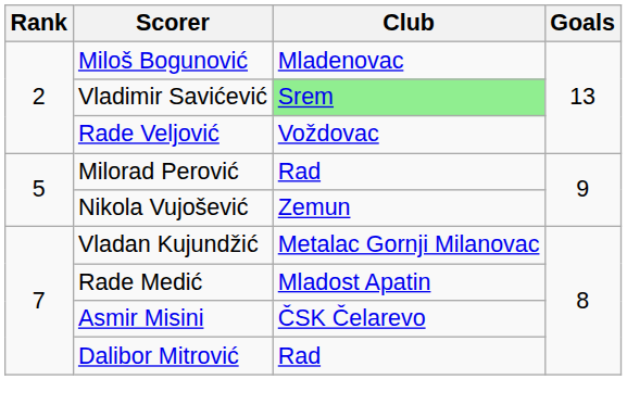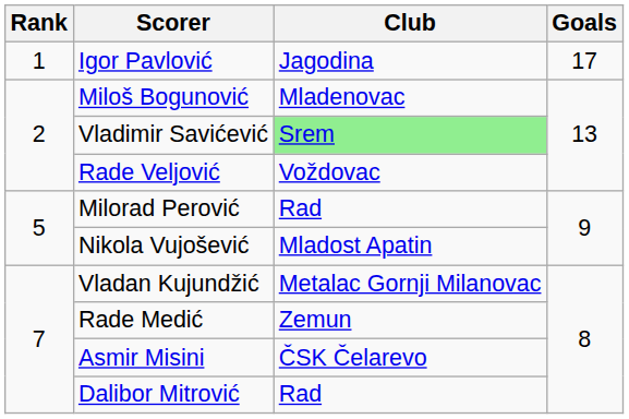+ row: 1 | Igor Pavlović | Jagodina | 17
Nikola Vujošević | Club: Zemun -> Mladost Apatin
Rade Medić | Club: Mladost Apatin -> Zemun
